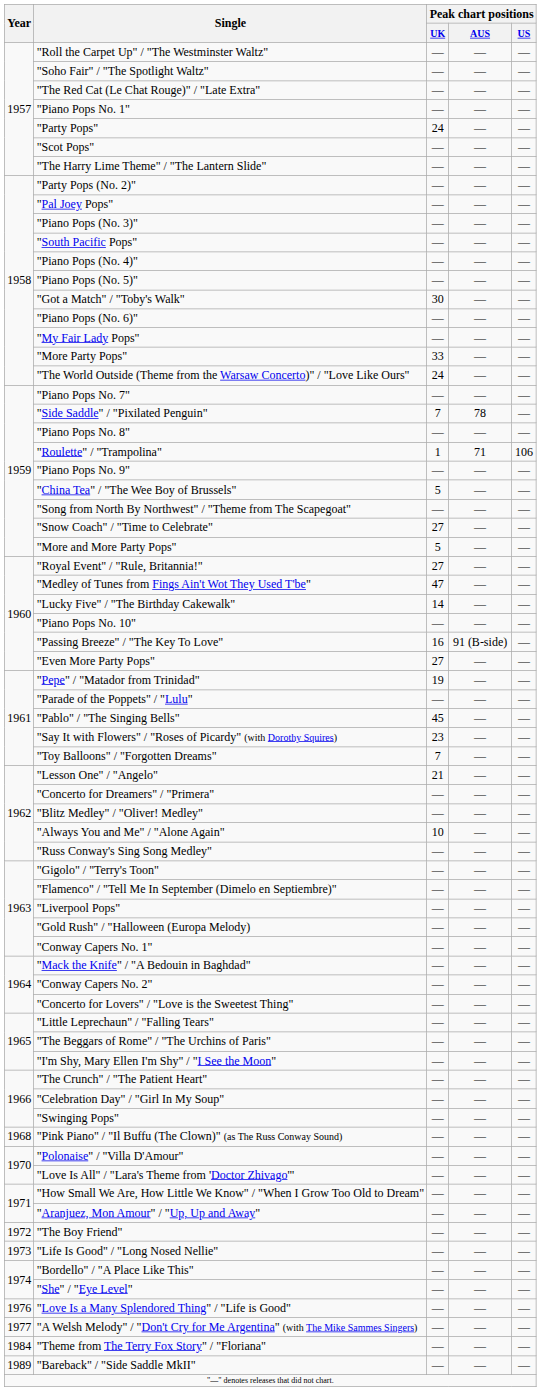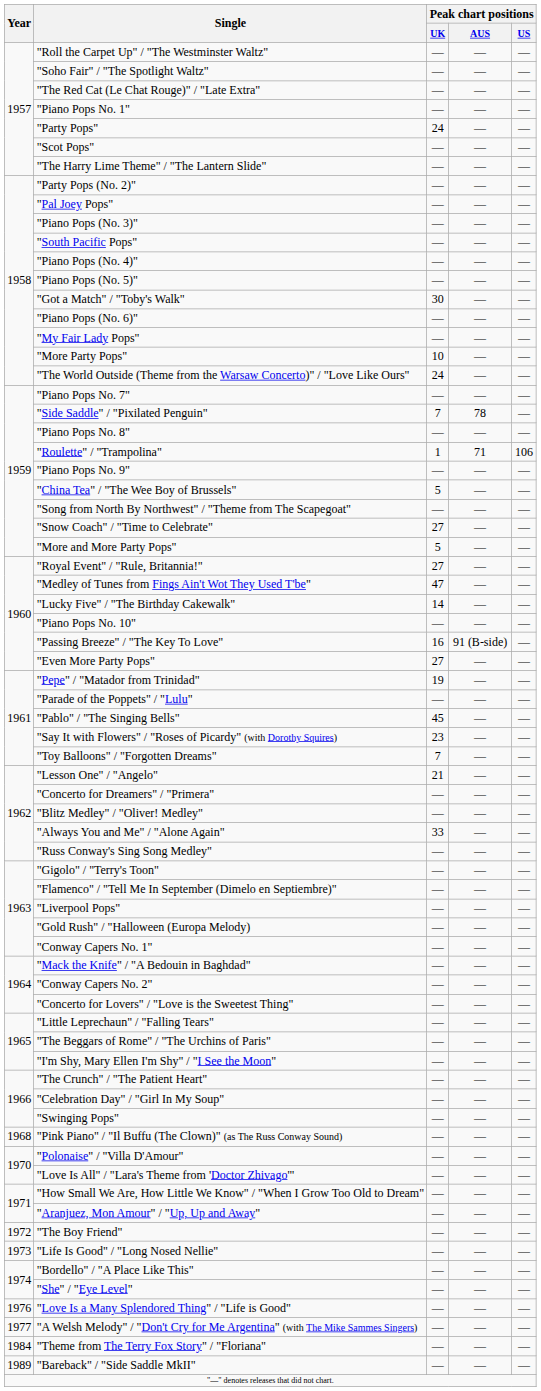"More Party Pops" | Peak chart positions / UK: 33 -> 10
"Always You and Me" / "Alone Again" | Peak chart positions / UK: 10 -> 33
